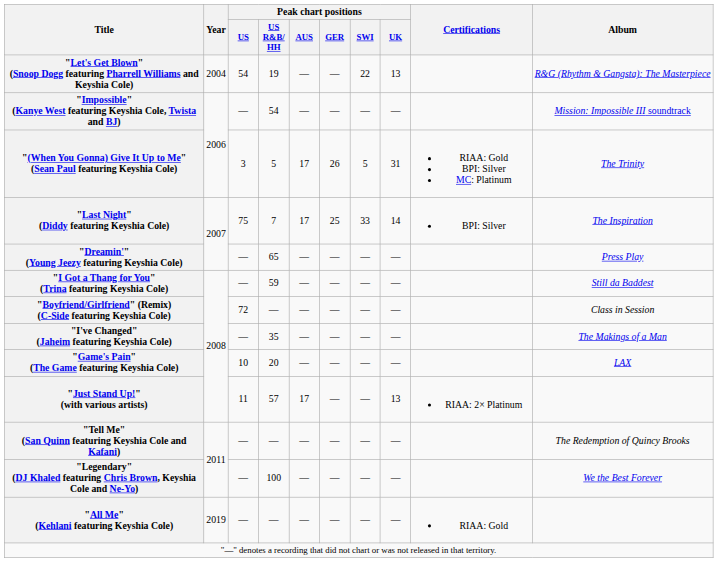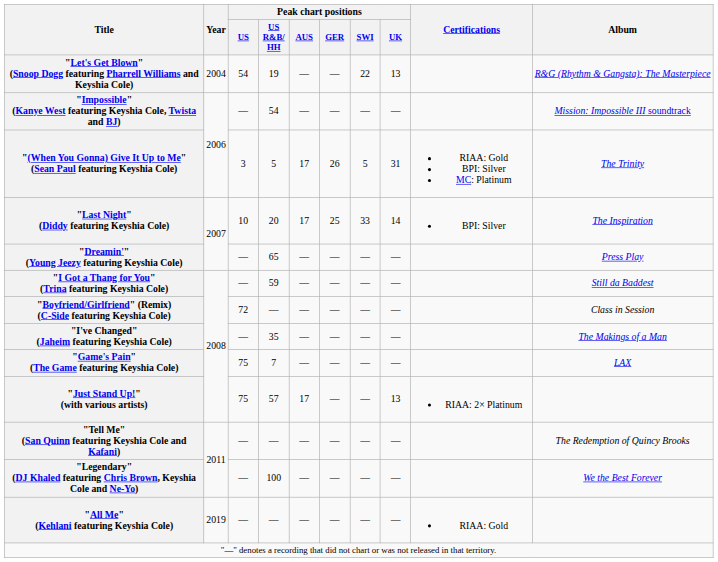"Last Night" (Diddy featuring Keyshia Cole) | Peak chart positions / US: 75 -> 10
"Last Night" (Diddy featuring Keyshia Cole) | Peak chart positions / US R&B/ HH: 7 -> 20
"Game's Pain" (The Game featuring Keyshia Cole) | Peak chart positions / US: 10 -> 75
"Game's Pain" (The Game featuring Keyshia Cole) | Peak chart positions / US R&B/ HH: 20 -> 7
"Just Stand Up!" (with various artists) | Peak chart positions / US: 11 -> 75
